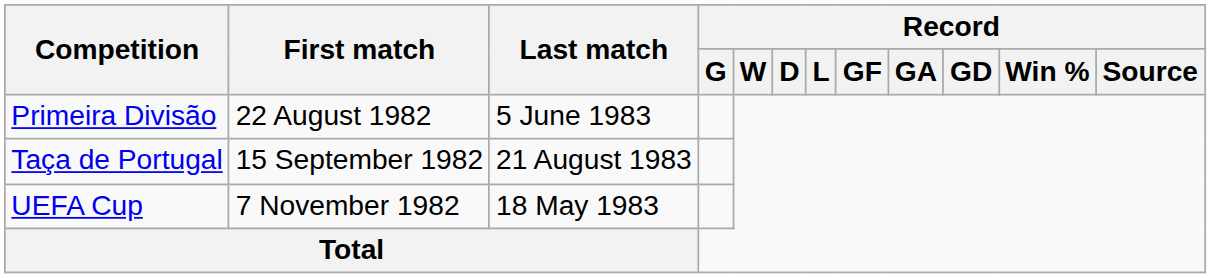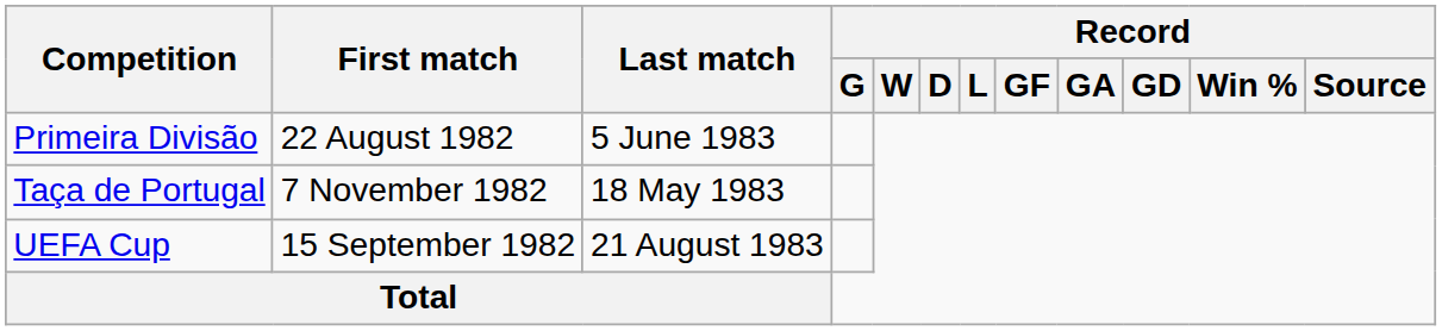Taça de Portugal | First match: 15 September 1982 -> 7 November 1982
Taça de Portugal | Last match: 21 August 1983 -> 18 May 1983
UEFA Cup | First match: 7 November 1982 -> 15 September 1982
UEFA Cup | Last match: 18 May 1983 -> 21 August 1983
